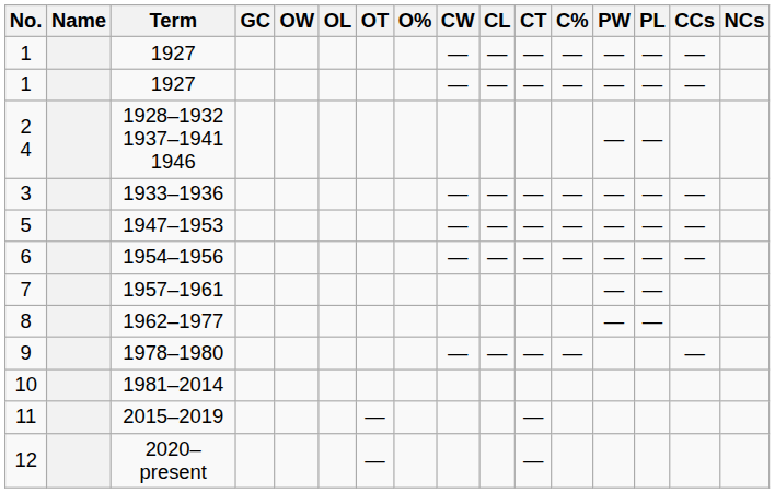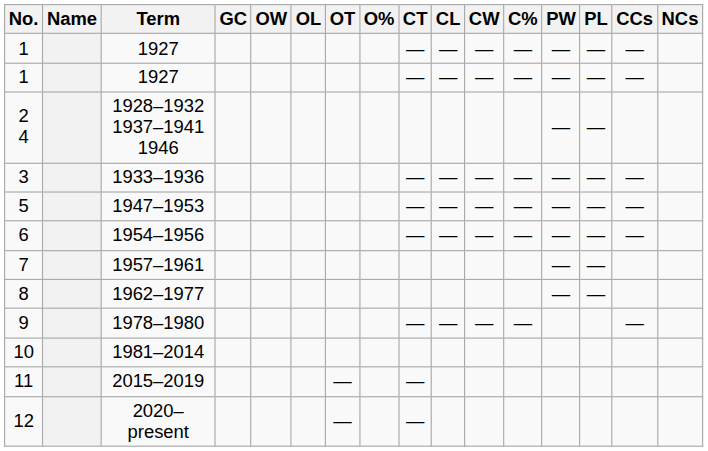columns swapped: CW <-> CT
